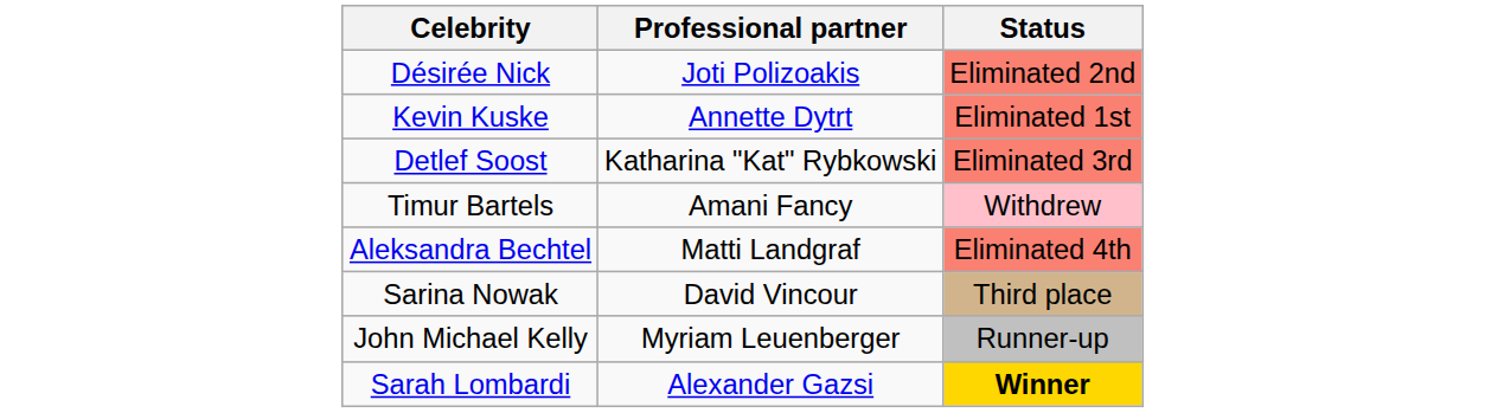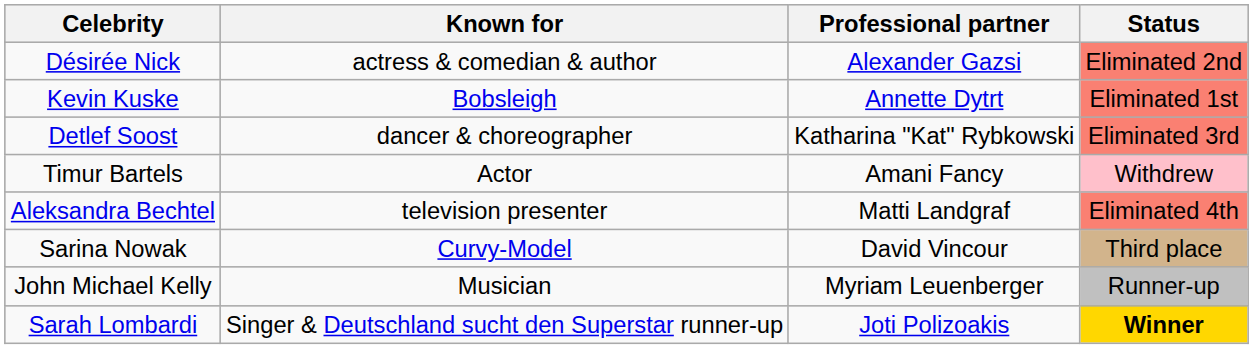+ column: Known for | actress & comedian & author | Bobsleigh | dancer & choreographer | Actor | television presenter | Curvy-Model | Musician | Singer & Deutschland sucht den Superstar runner-up
Désirée Nick | Professional partner: Joti Polizoakis -> Alexander Gazsi
Sarah Lombardi | Professional partner: Alexander Gazsi -> Joti Polizoakis
